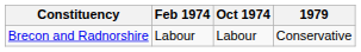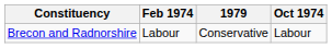columns swapped: Oct 1974 <-> 1979
